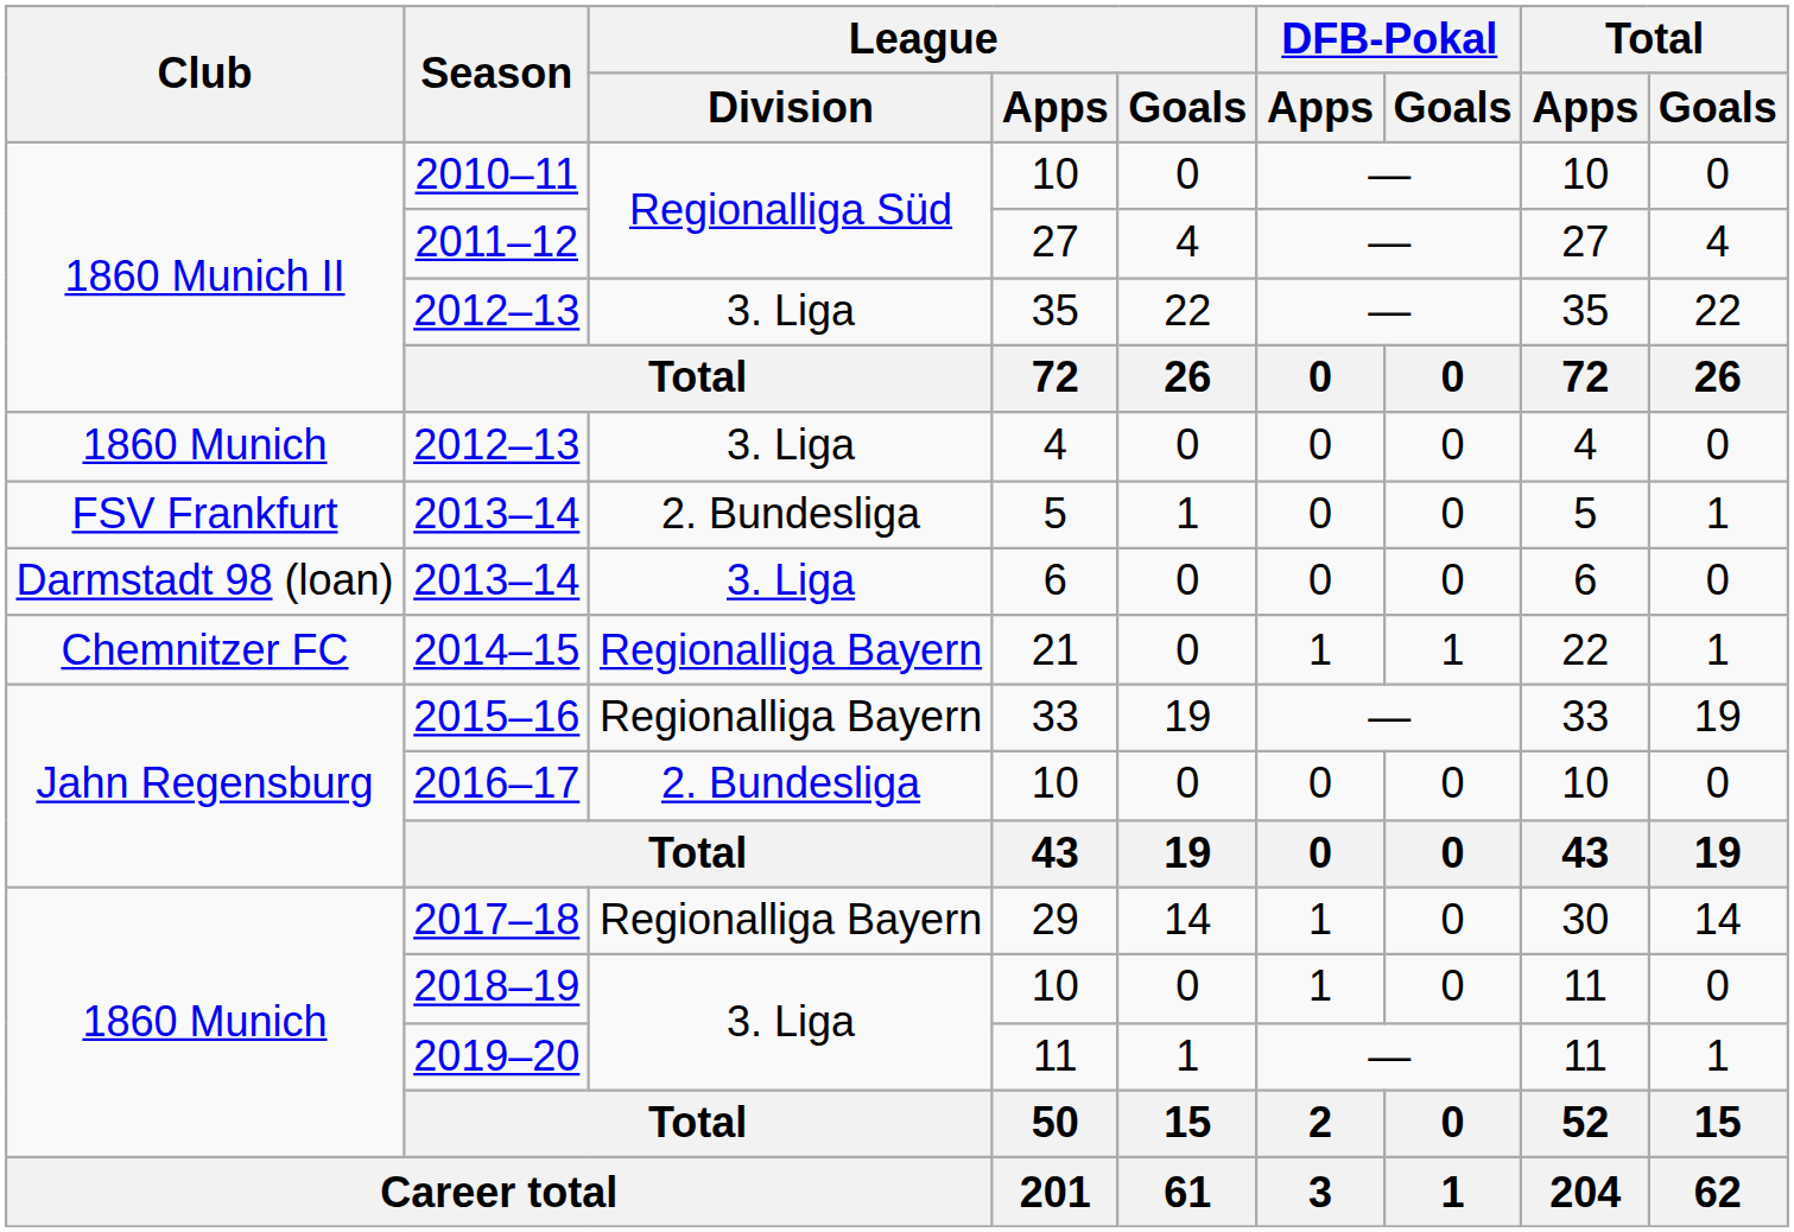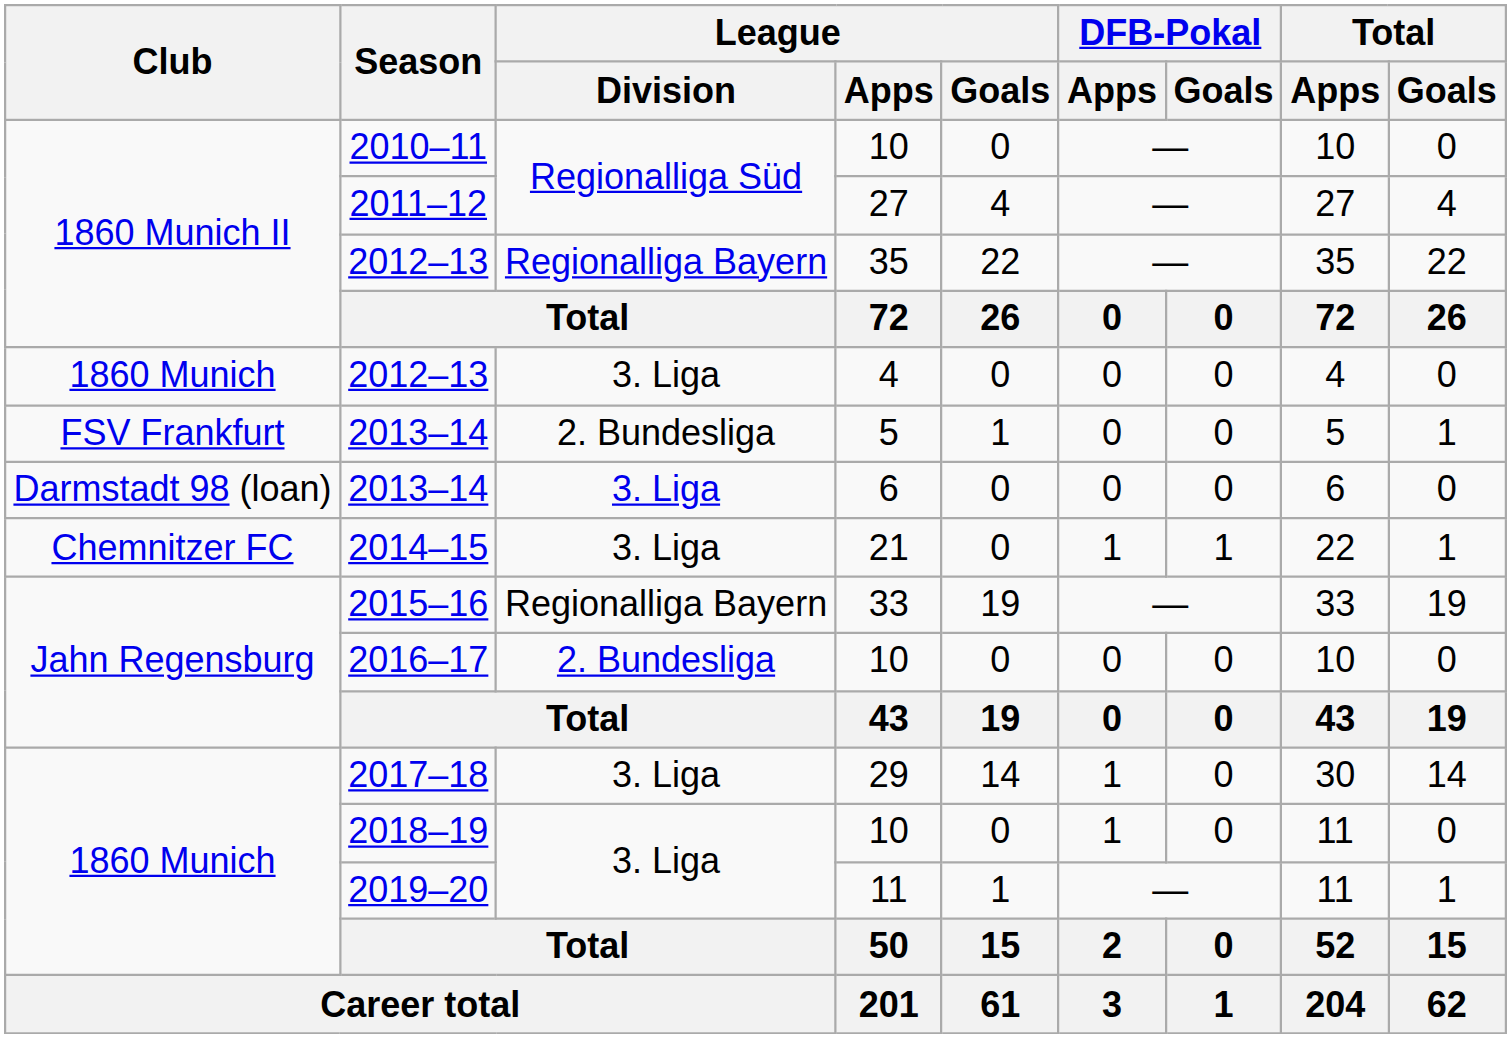2012–13 / 35 | League / Division: 3. Liga -> Regionalliga Bayern
2014–15 | League / Division: Regionalliga Bayern -> 3. Liga
2017–18 | League / Division: Regionalliga Bayern -> 3. Liga
